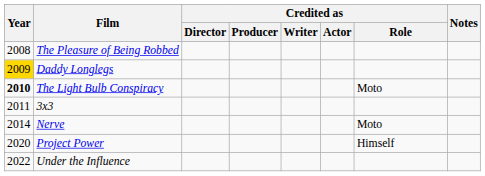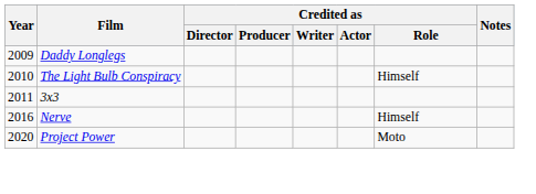- row: 2008 | The Pleasure of Being Robbed
Daddy Longlegs | Year: gold background -> no background
The Light Bulb Conspiracy | Year: bold -> normal
The Light Bulb Conspiracy | Credited as / Role: Moto -> Himself
Nerve | Year: 2014 -> 2016
Nerve | Credited as / Role: Moto -> Himself
Project Power | Credited as / Role: Himself -> Moto
- row: 2022 | Under the Influence
